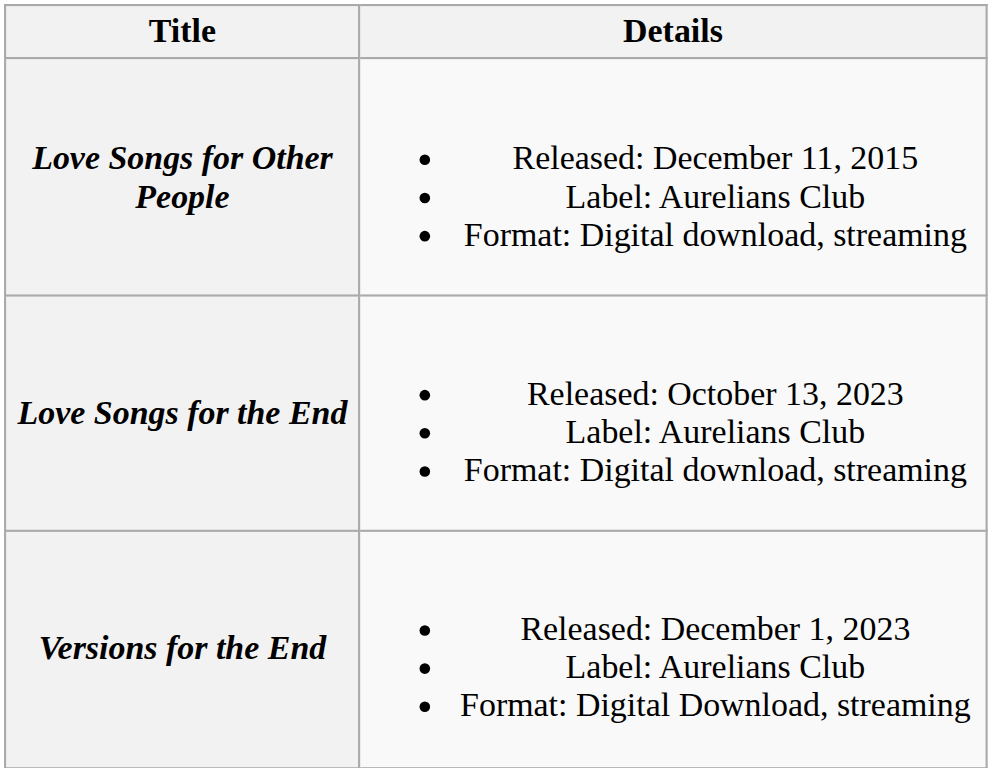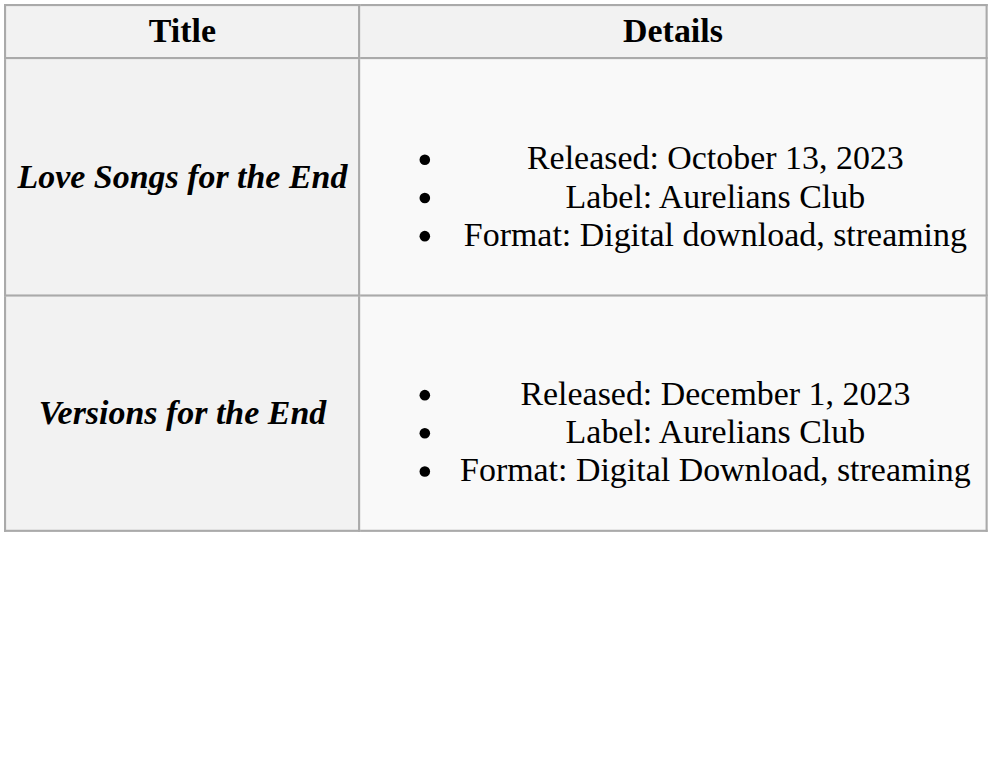- row: Love Songs for Other People | Released: December 11, 2015 Label: Aurelians Club Format: Digital download, streaming
